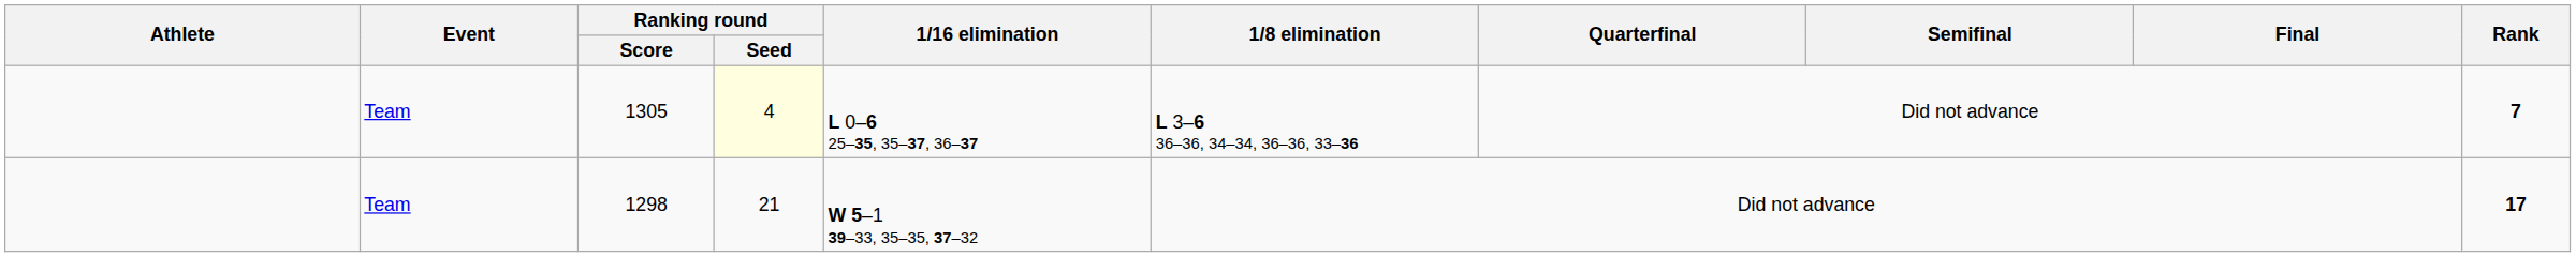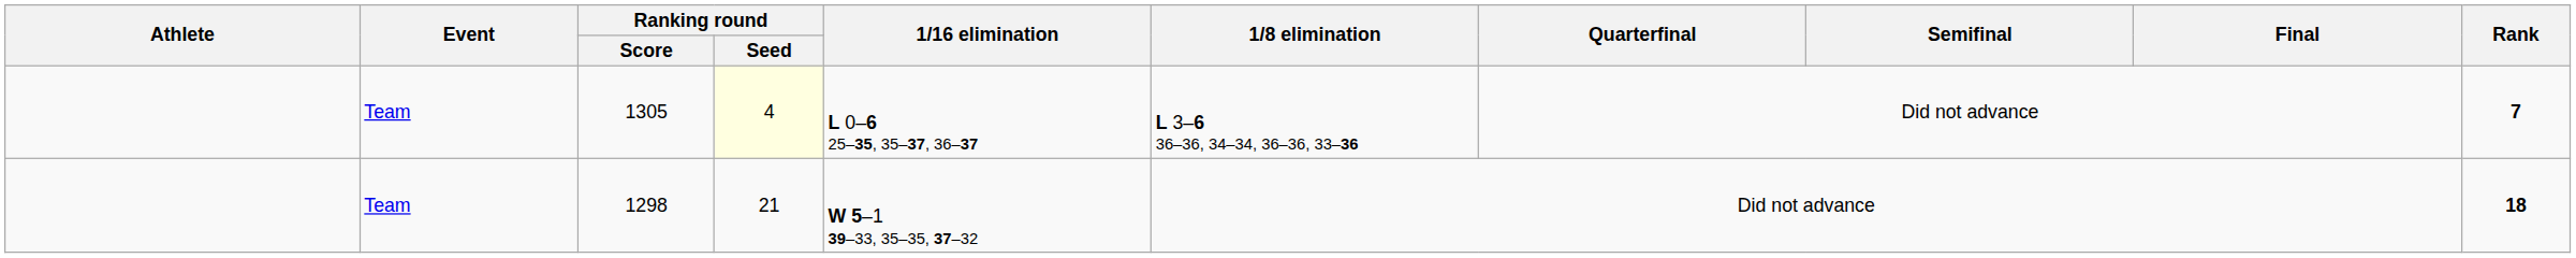1298 | Rank: 17 -> 18
